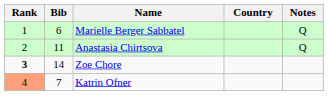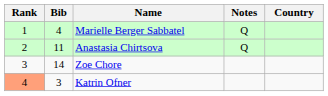columns swapped: Country <-> Notes
Marielle Berger Sabbatel | Bib: 6 -> 4
Zoe Chore | Rank: bold -> normal
Katrin Ofner | Bib: 7 -> 3
